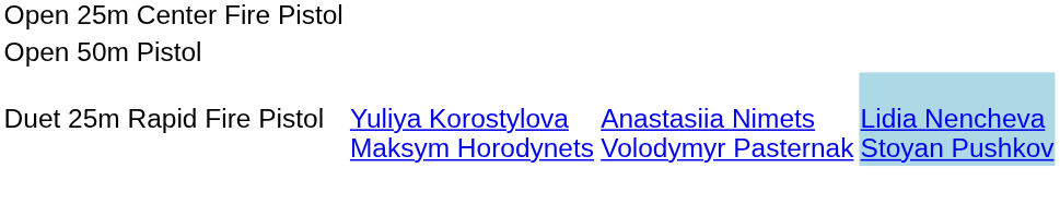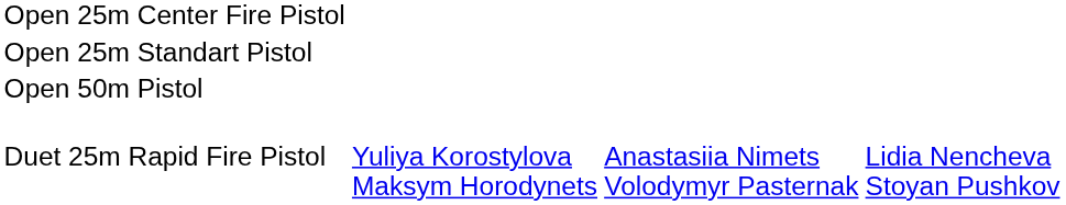+ row: Open 25m Standart Pistol
Duet 25m Rapid Fire Pistol | column 4: lightblue background -> no background
